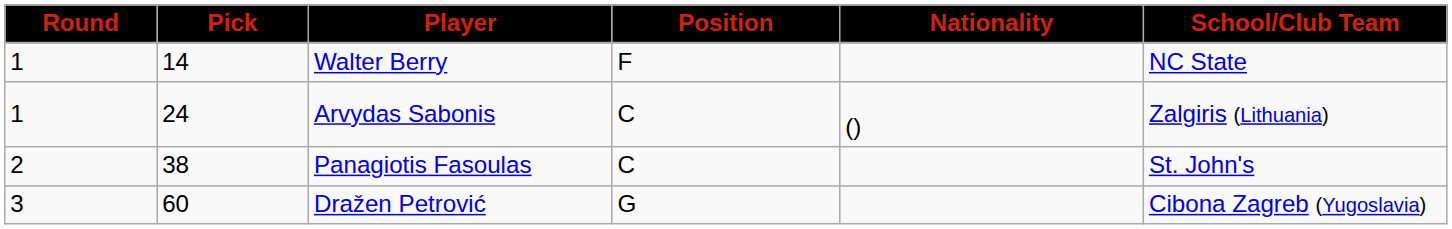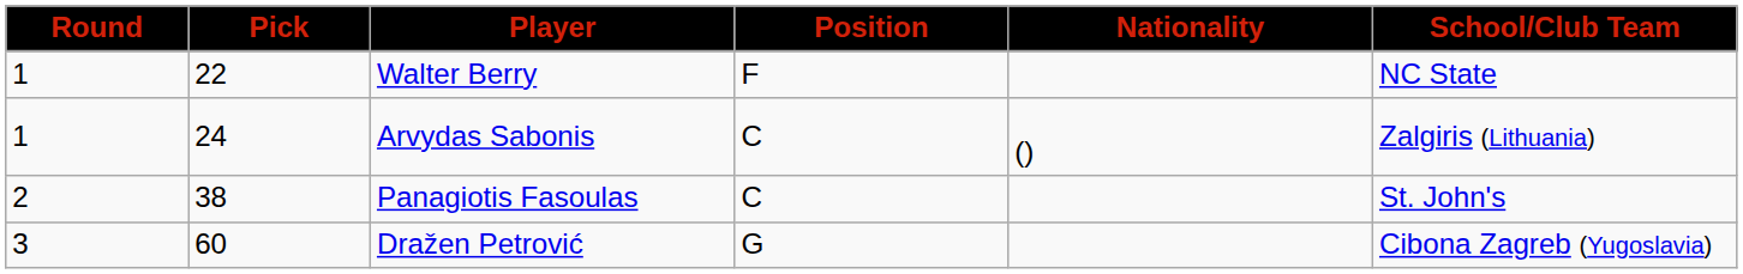Walter Berry | Pick: 14 -> 22
